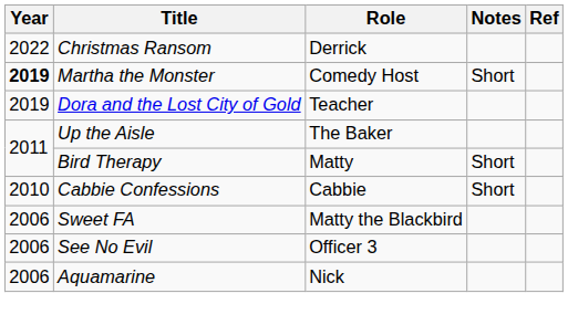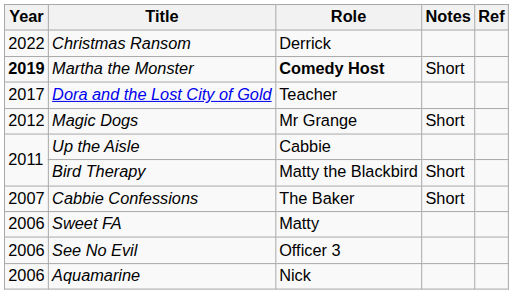Martha the Monster | Role: normal -> bold
Dora and the Lost City of Gold | Year: 2019 -> 2017
+ row: 2012 | Magic Dogs | Mr Grange | Short
Up the Aisle | Role: The Baker -> Cabbie
Bird Therapy | Role: Matty -> Matty the Blackbird
Cabbie Confessions | Year: 2010 -> 2007
Cabbie Confessions | Role: Cabbie -> The Baker
Sweet FA | Role: Matty the Blackbird -> Matty
